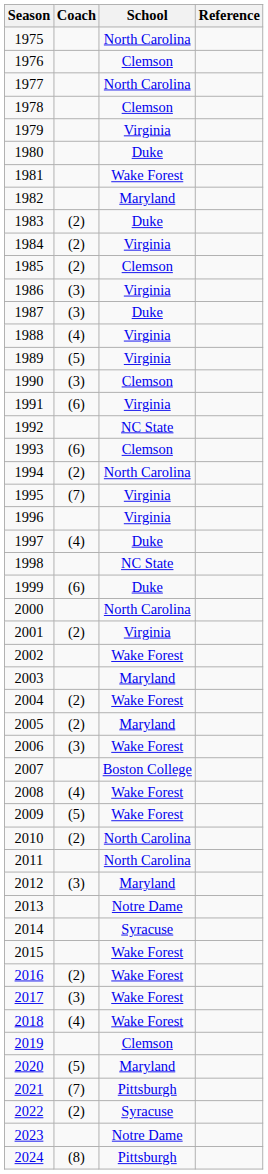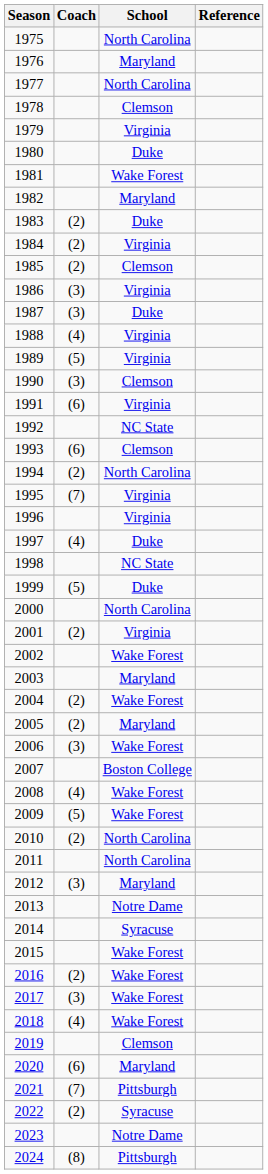1976 | School: Clemson -> Maryland
1999 | Coach: (6) -> (5)
2020 | Coach: (5) -> (6)
